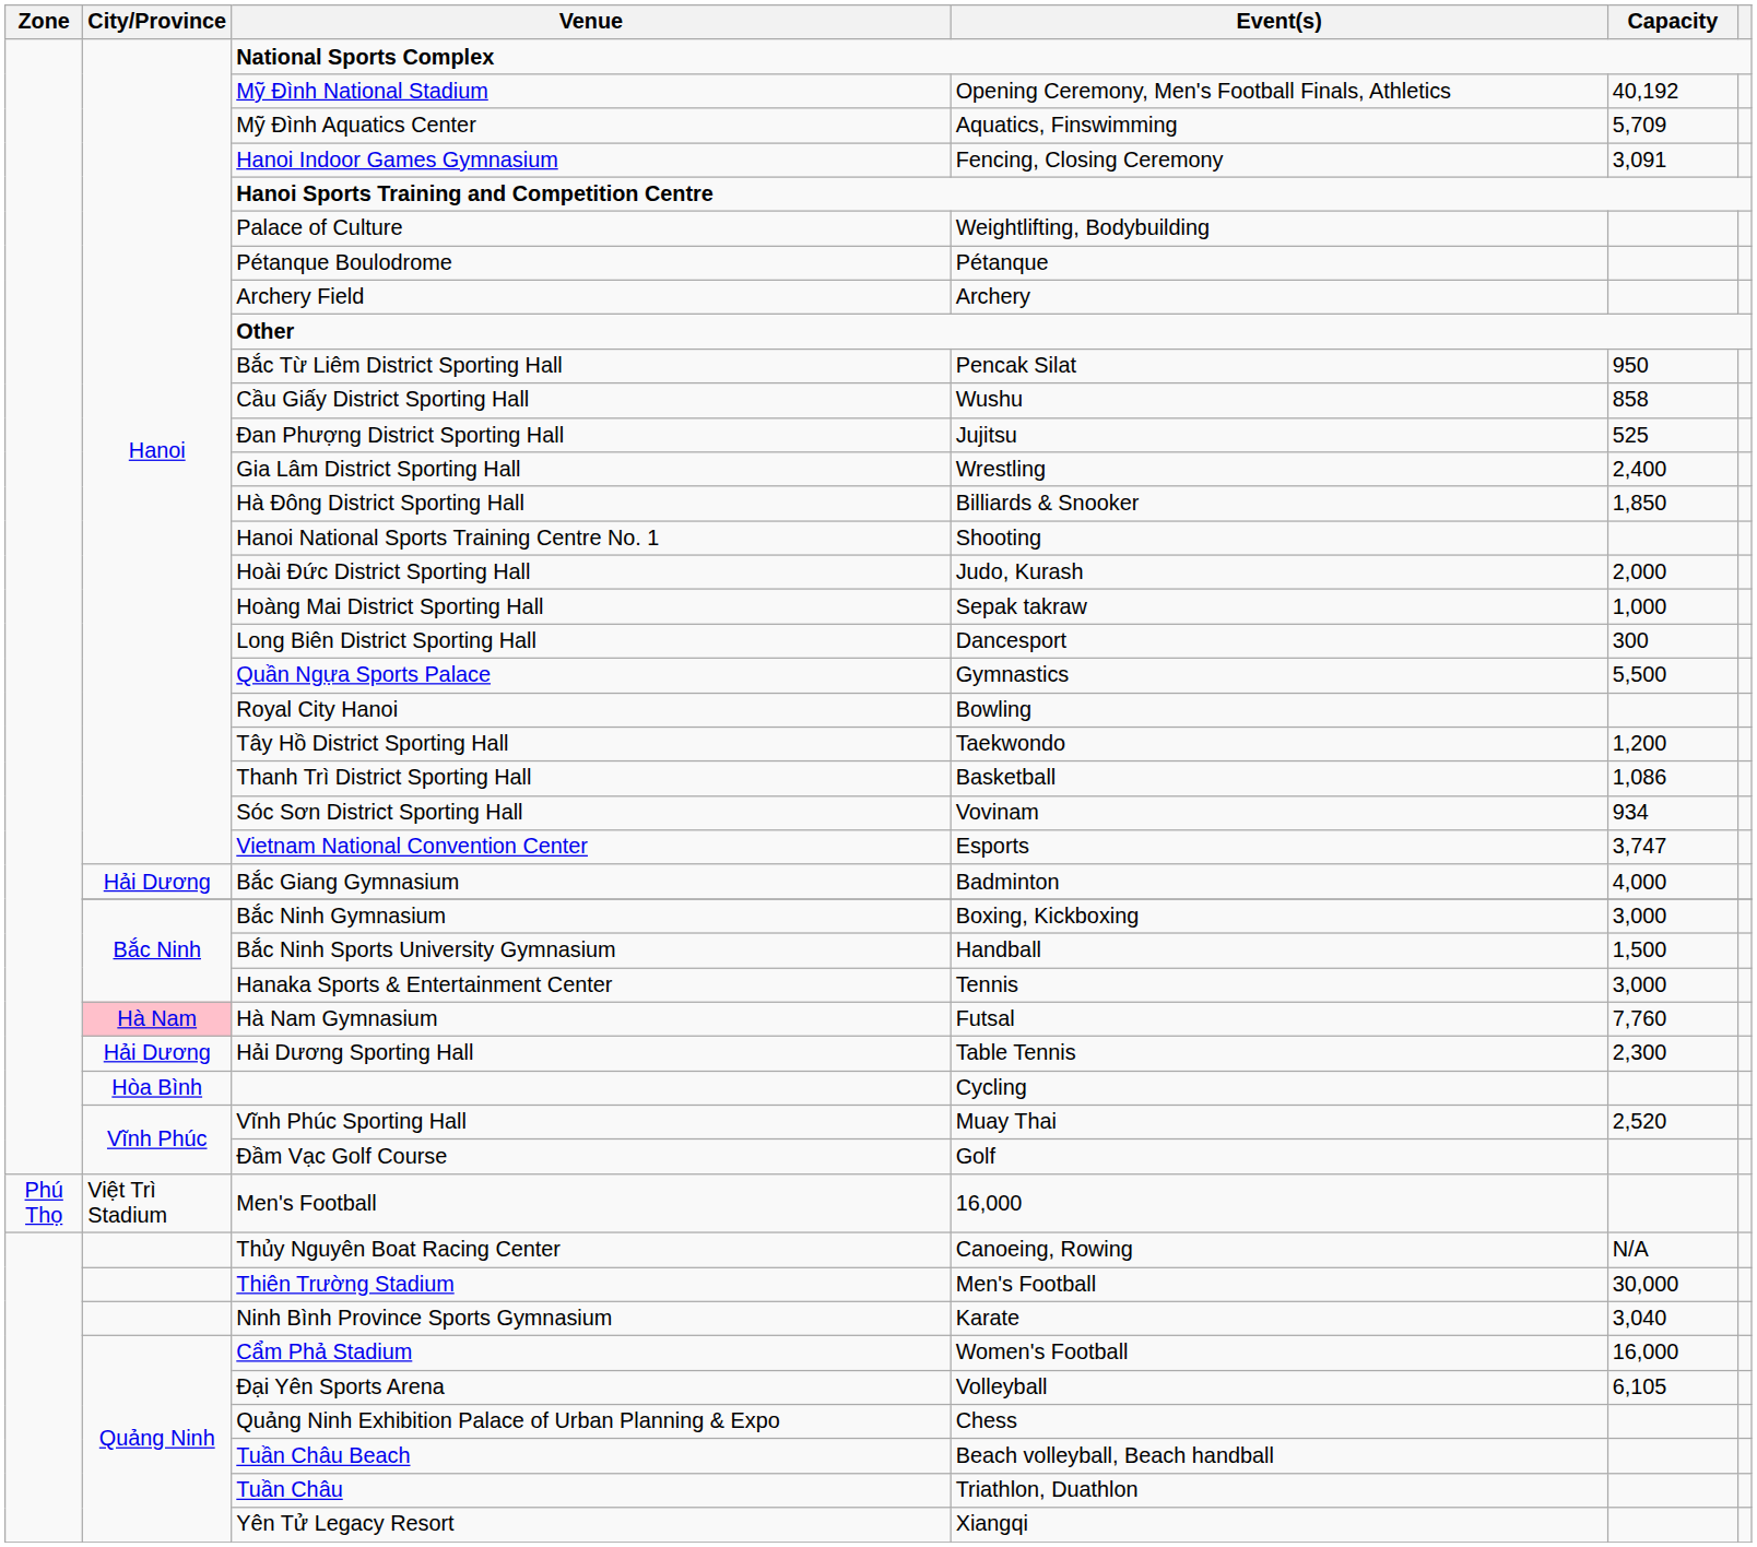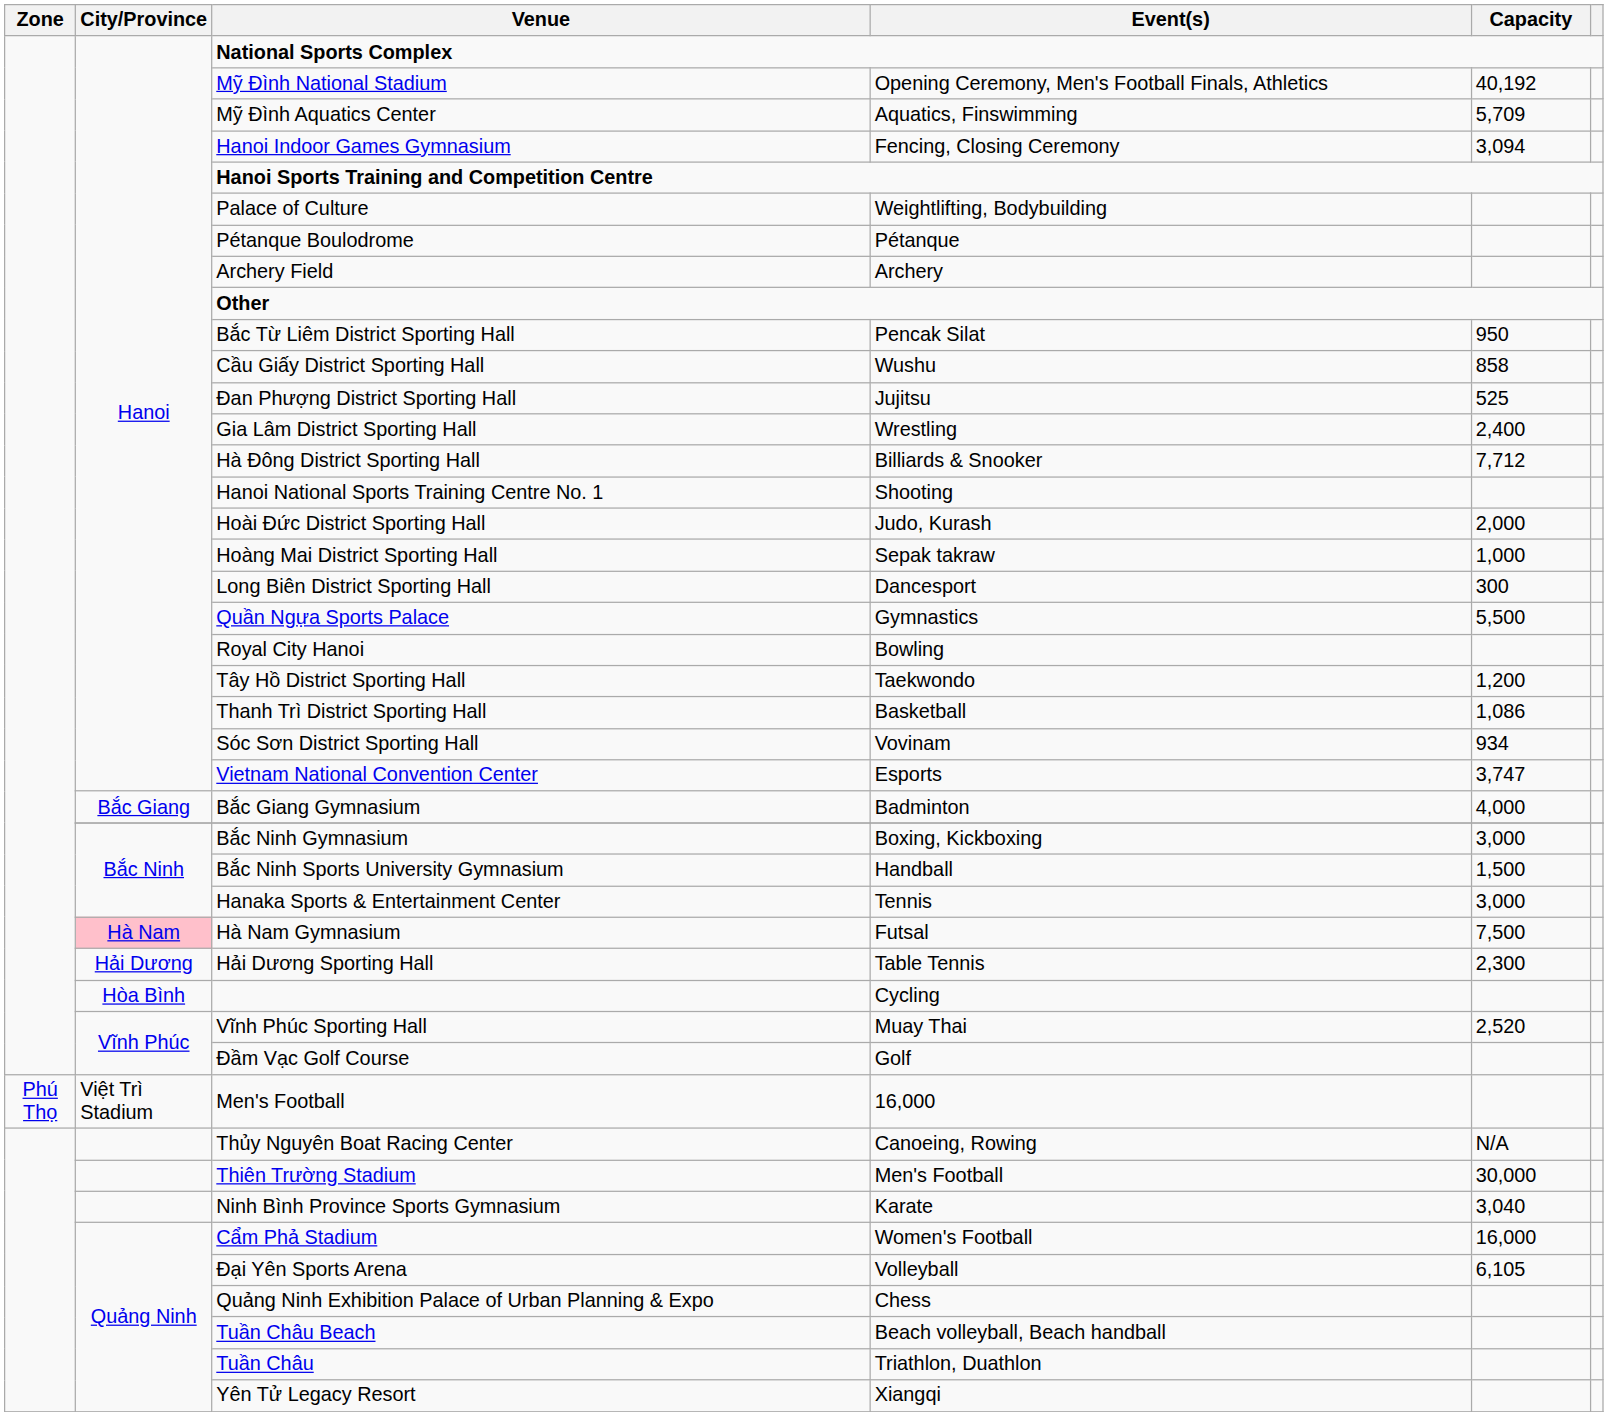Hanoi Indoor Games Gymnasium | Capacity: 3,091 -> 3,094
Hà Đông District Sporting Hall | Capacity: 1,850 -> 7,712
Bắc Giang Gymnasium | City/Province: Hải Dương -> Bắc Giang
Hà Nam Gymnasium | Capacity: 7,760 -> 7,500
